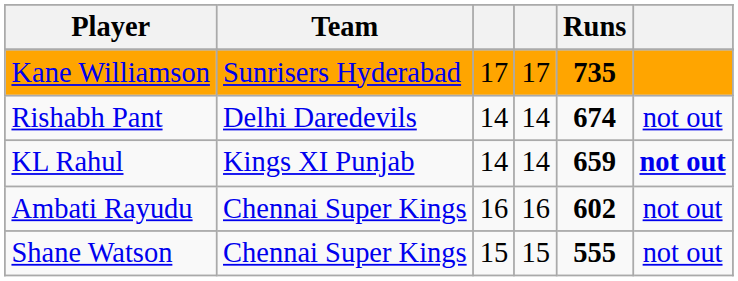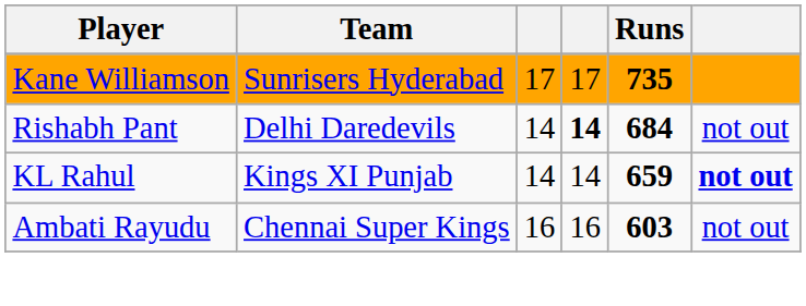Rishabh Pant | column 4: normal -> bold
Rishabh Pant | Runs: 674 -> 684
Ambati Rayudu | Runs: 602 -> 603
- row: Shane Watson | Chennai Super Kings | 15 | 15 | 555 | not out
